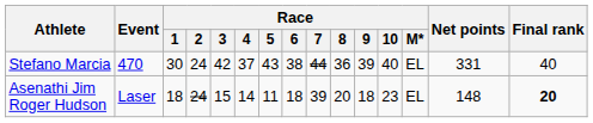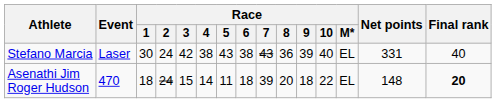Stefano Marcia | Event: 470 -> Laser
Stefano Marcia | Race / 4: 37 -> 38
Stefano Marcia | Race / 7: 44 -> 43
Asenathi Jim Roger Hudson | Event: Laser -> 470
Asenathi Jim Roger Hudson | Race / 10: 23 -> 22
